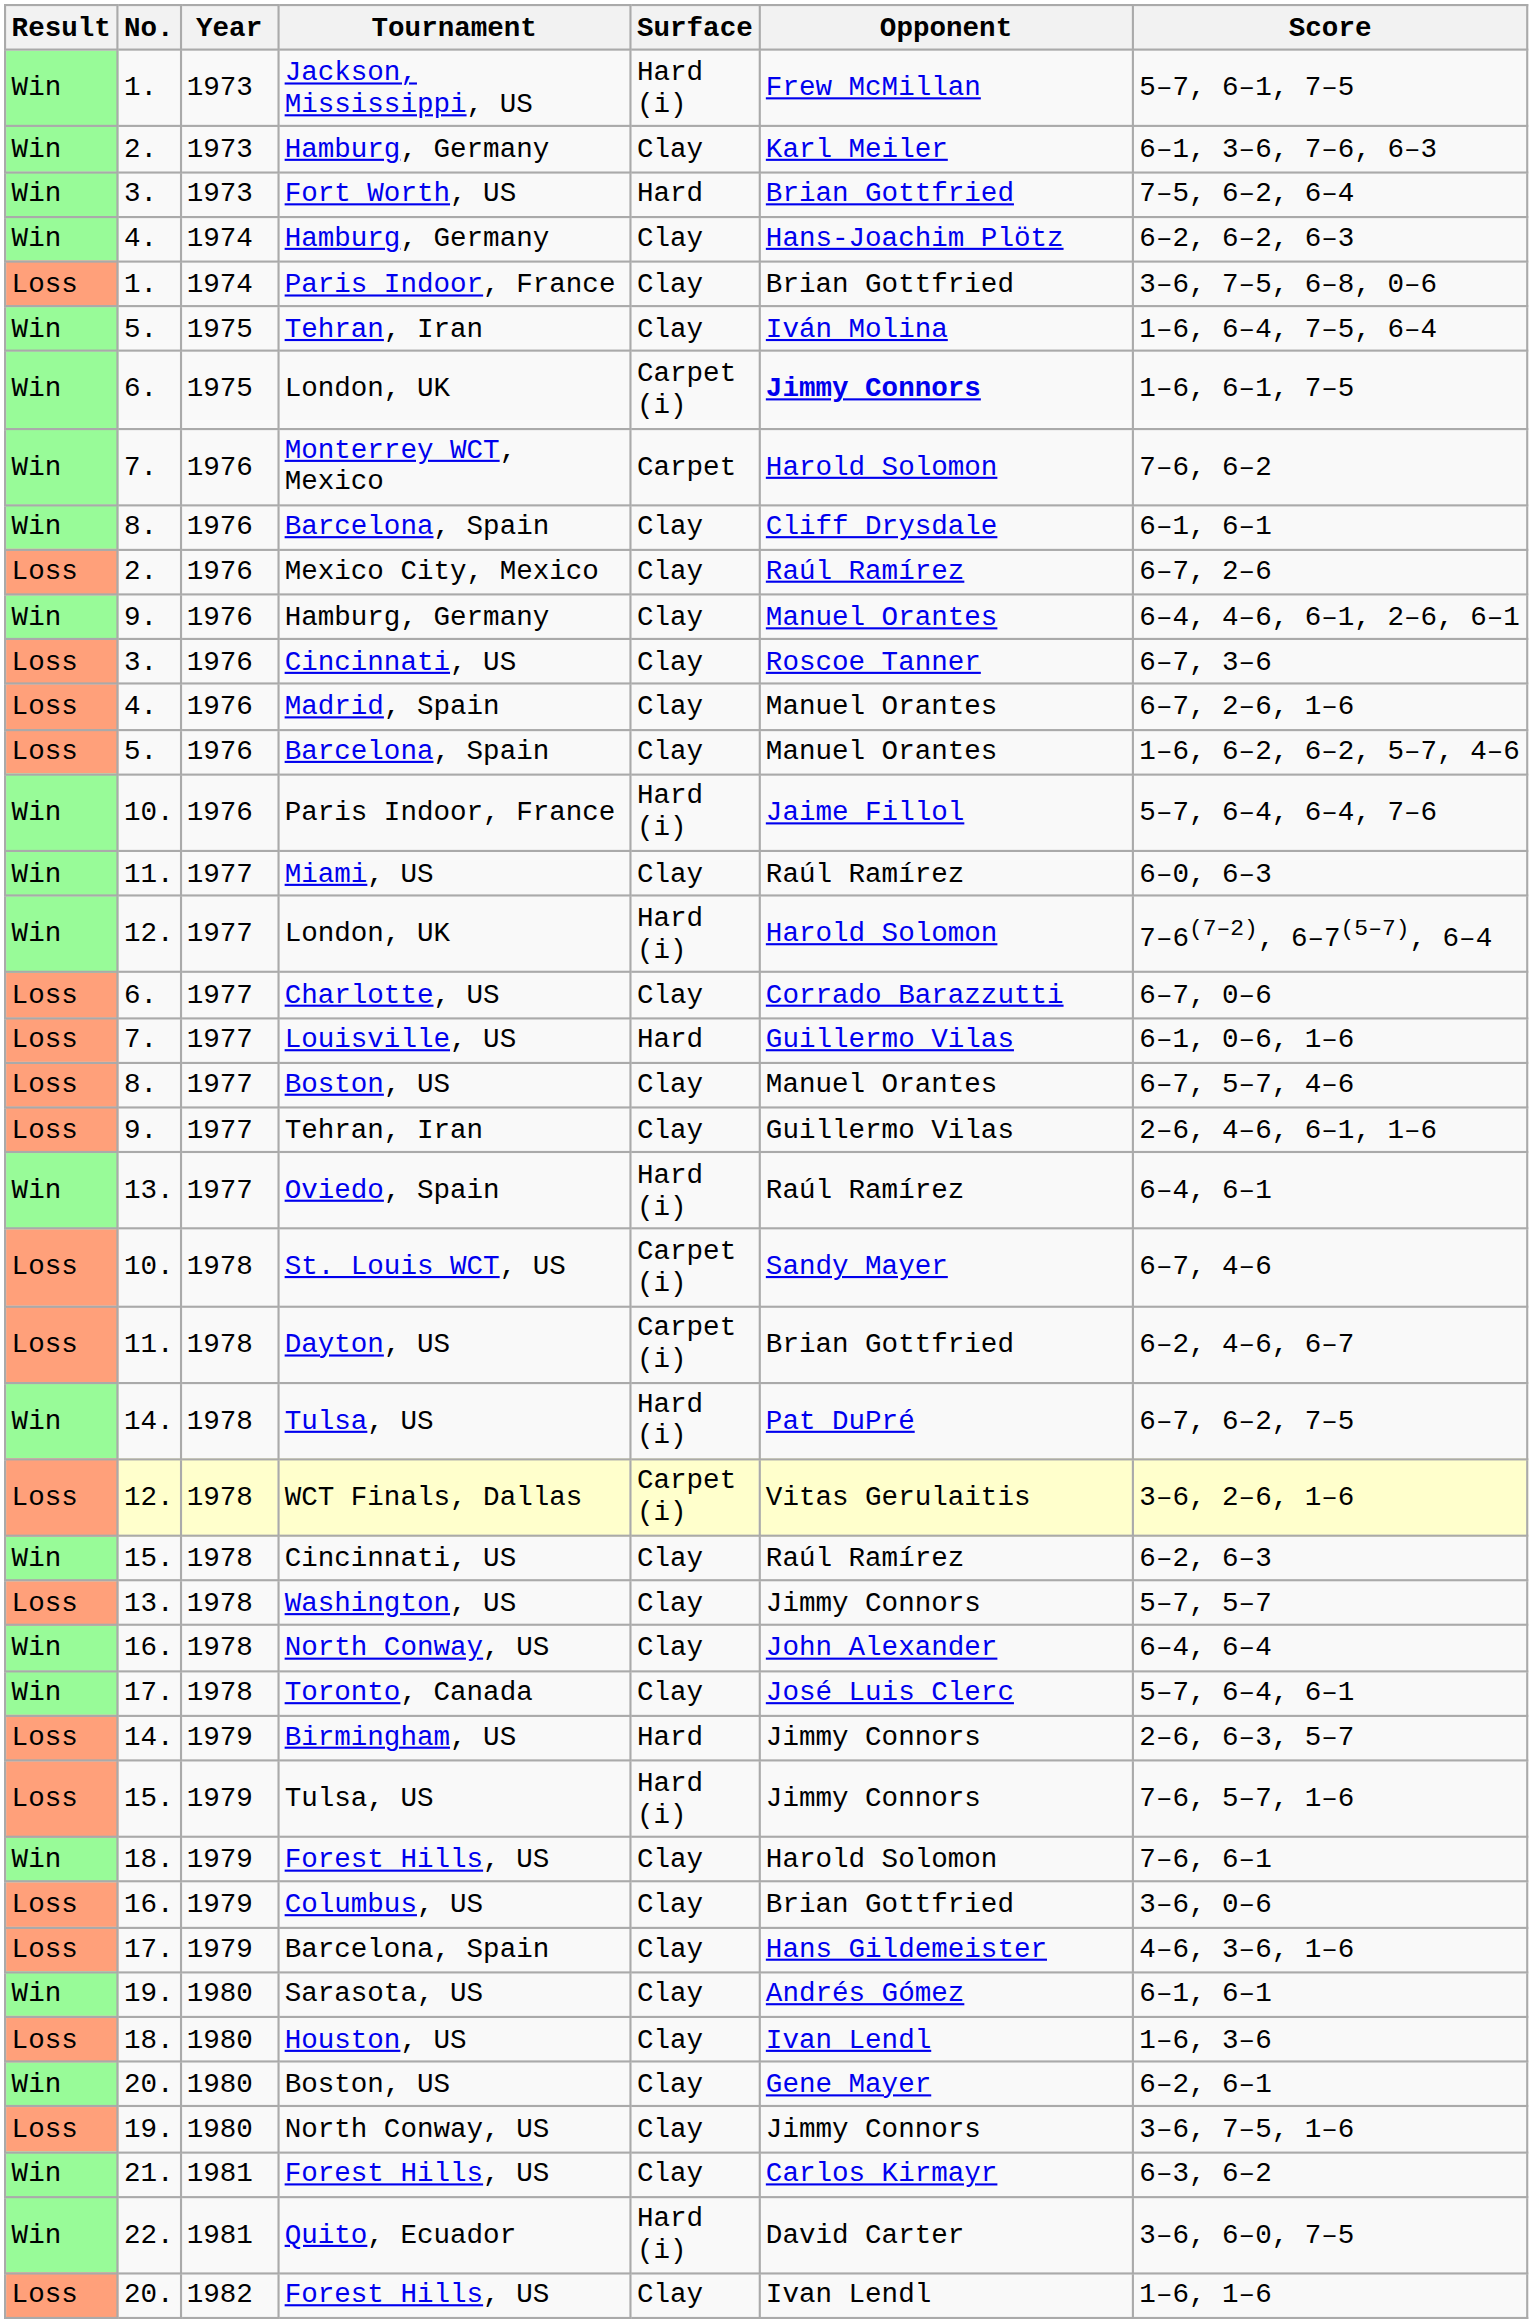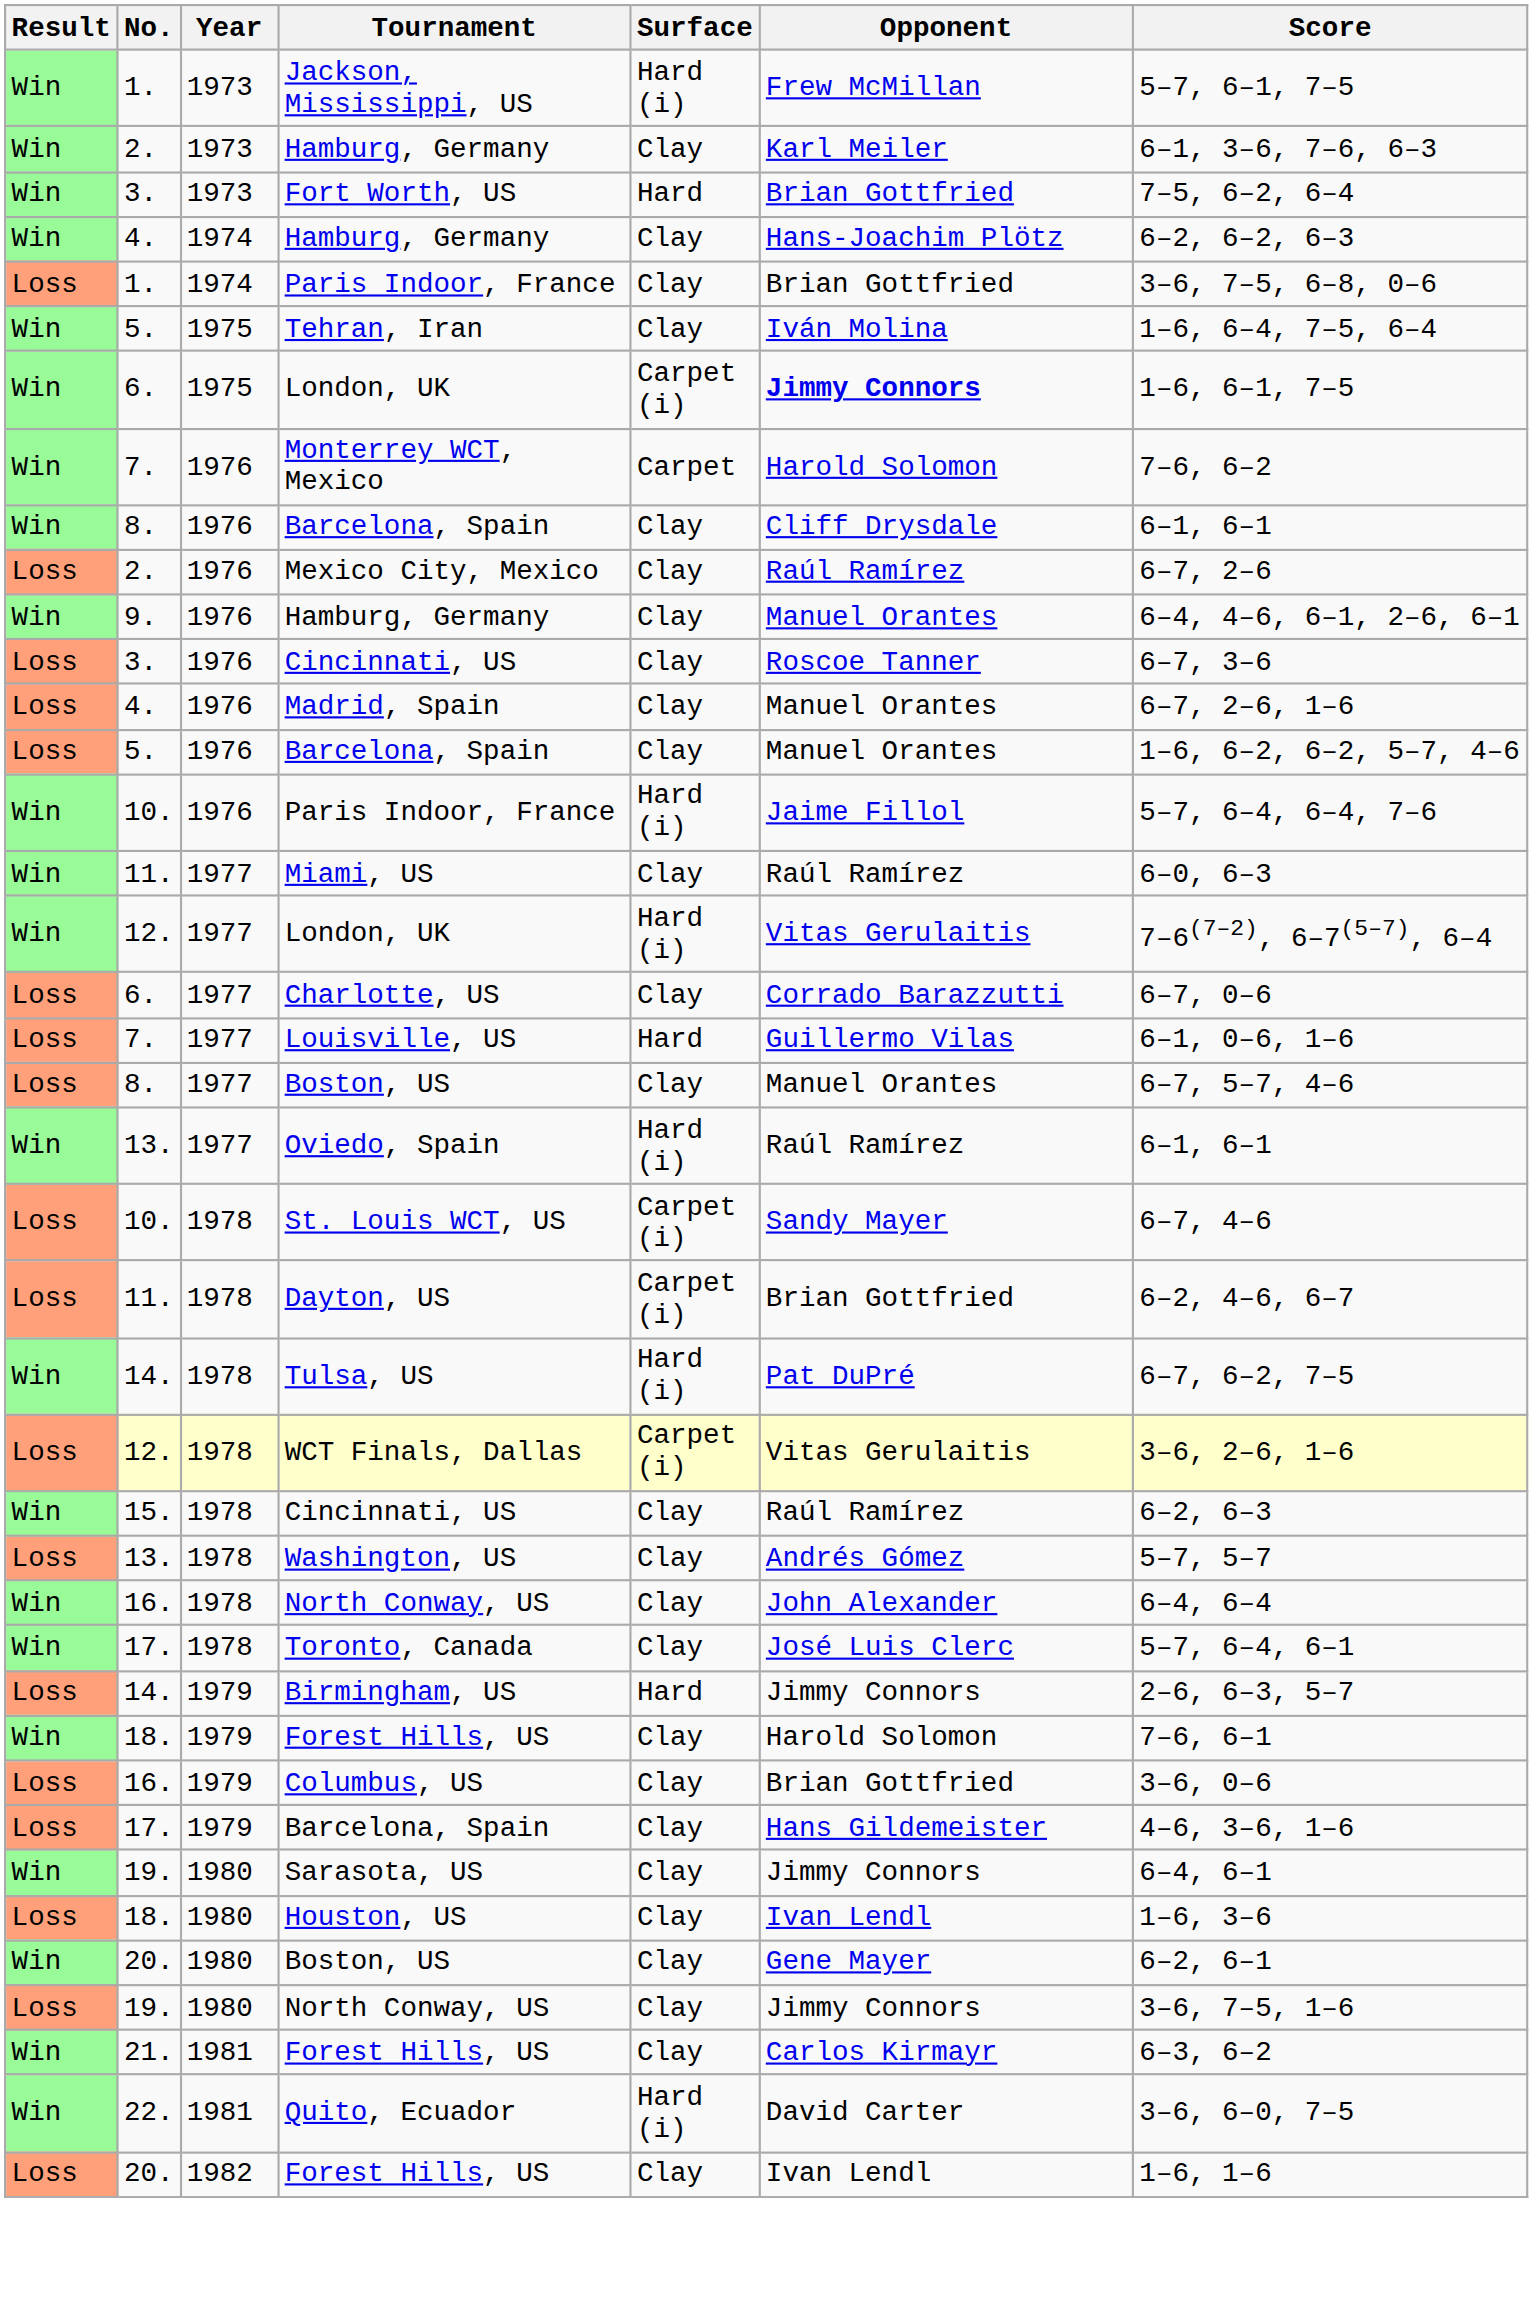12. / London, UK | Opponent: Harold Solomon -> Vitas Gerulaitis
- row: Loss | 9. | 1977 | Tehran, Iran | Clay | Guillermo Vilas | 2–6, 4–6, 6–1, 1–6
Oviedo, Spain | Score: 6–4, 6–1 -> 6–1, 6–1
Washington, US | Opponent: Jimmy Connors -> Andrés Gómez
- row: Loss | 15. | 1979 | Tulsa, US | Hard (i) | Jimmy Connors | 7–6, 5–7, 1–6
Sarasota, US | Opponent: Andrés Gómez -> Jimmy Connors
Sarasota, US | Score: 6–1, 6–1 -> 6–4, 6–1
